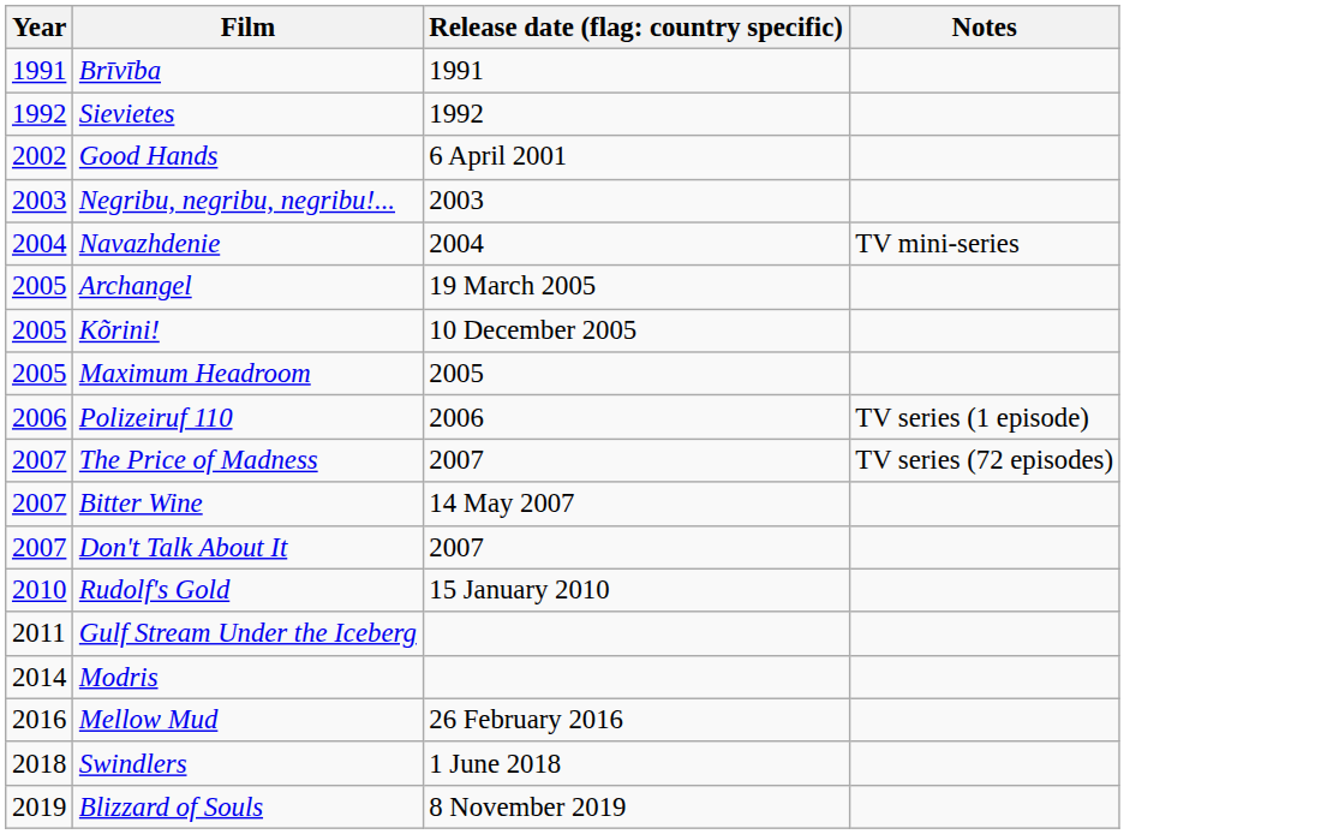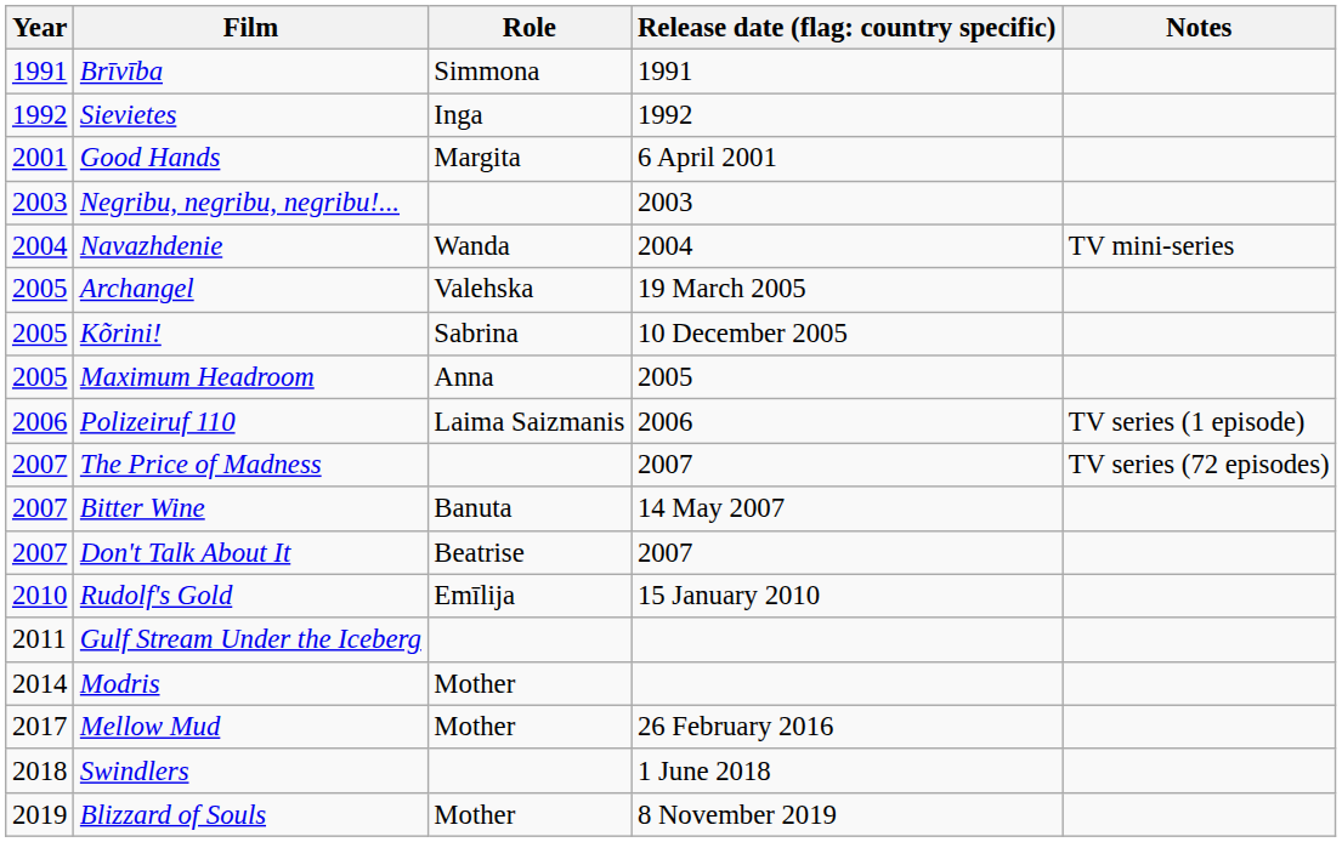+ column: Role | Simmona | Inga | Margita | Wanda | Valehska | Sabrina | Anna | Laima Saizmanis | Banuta | Beatrise | Emīlija | Mother | Mother | Mother
Good Hands | Year: 2002 -> 2001
Mellow Mud | Year: 2016 -> 2017
